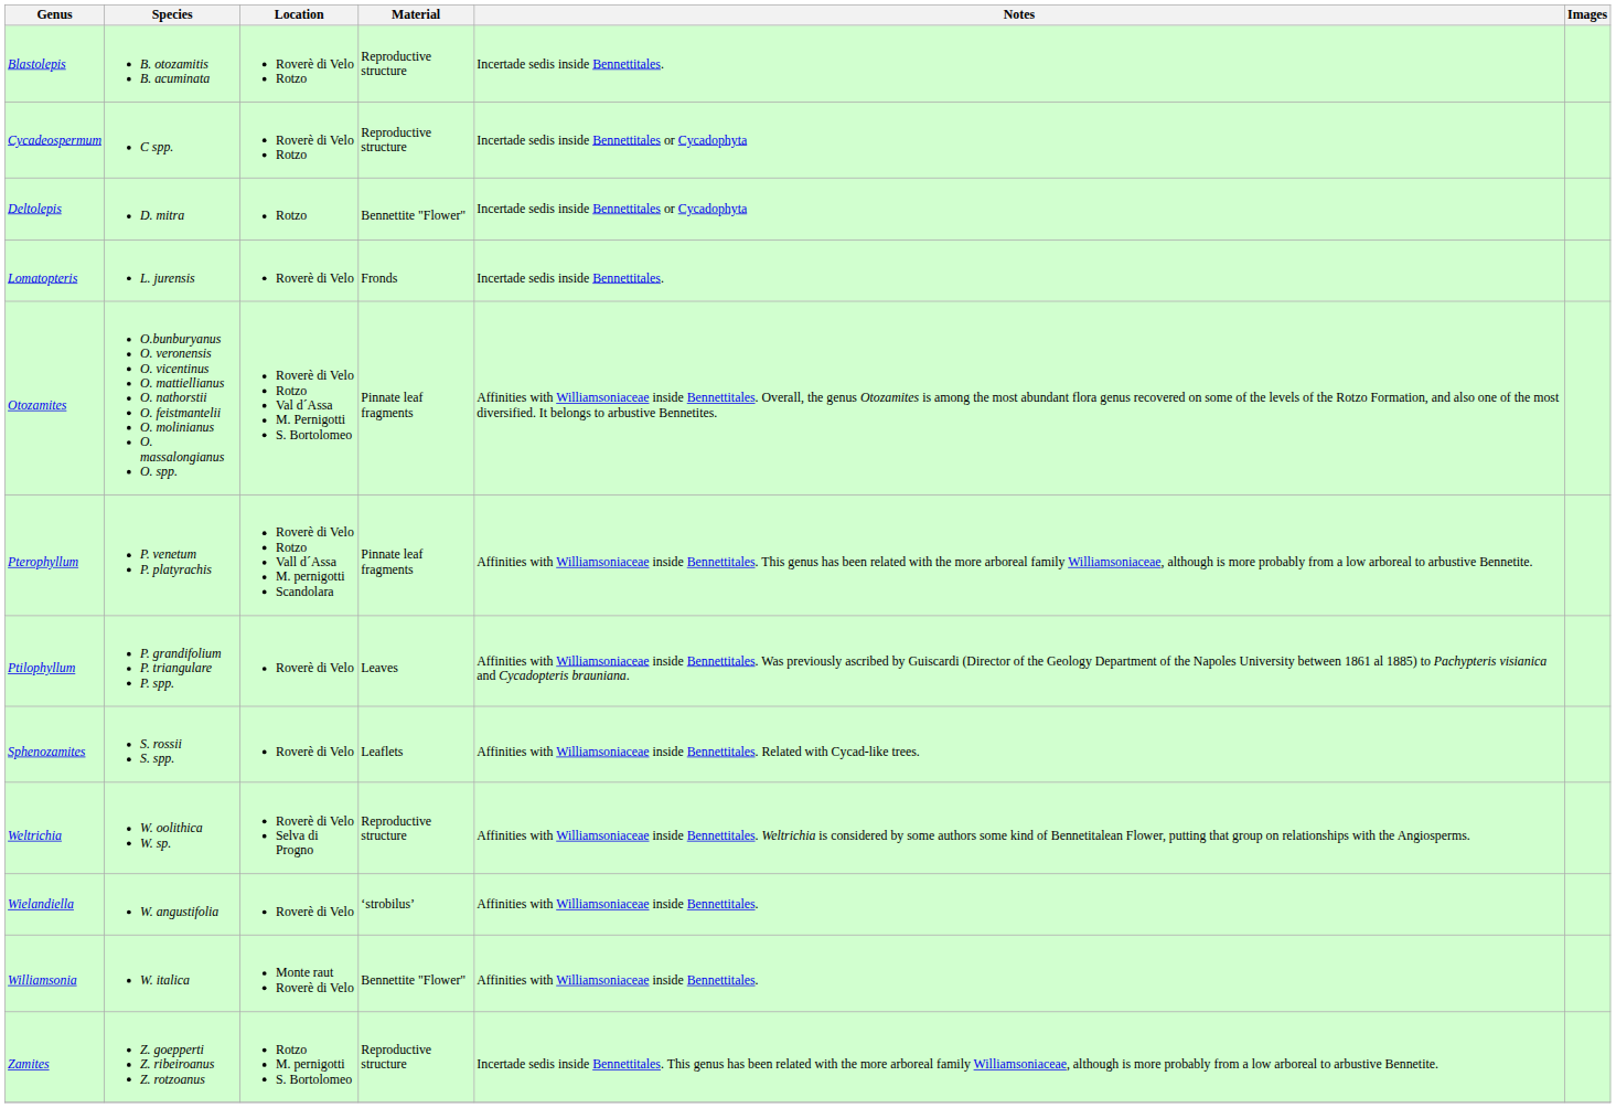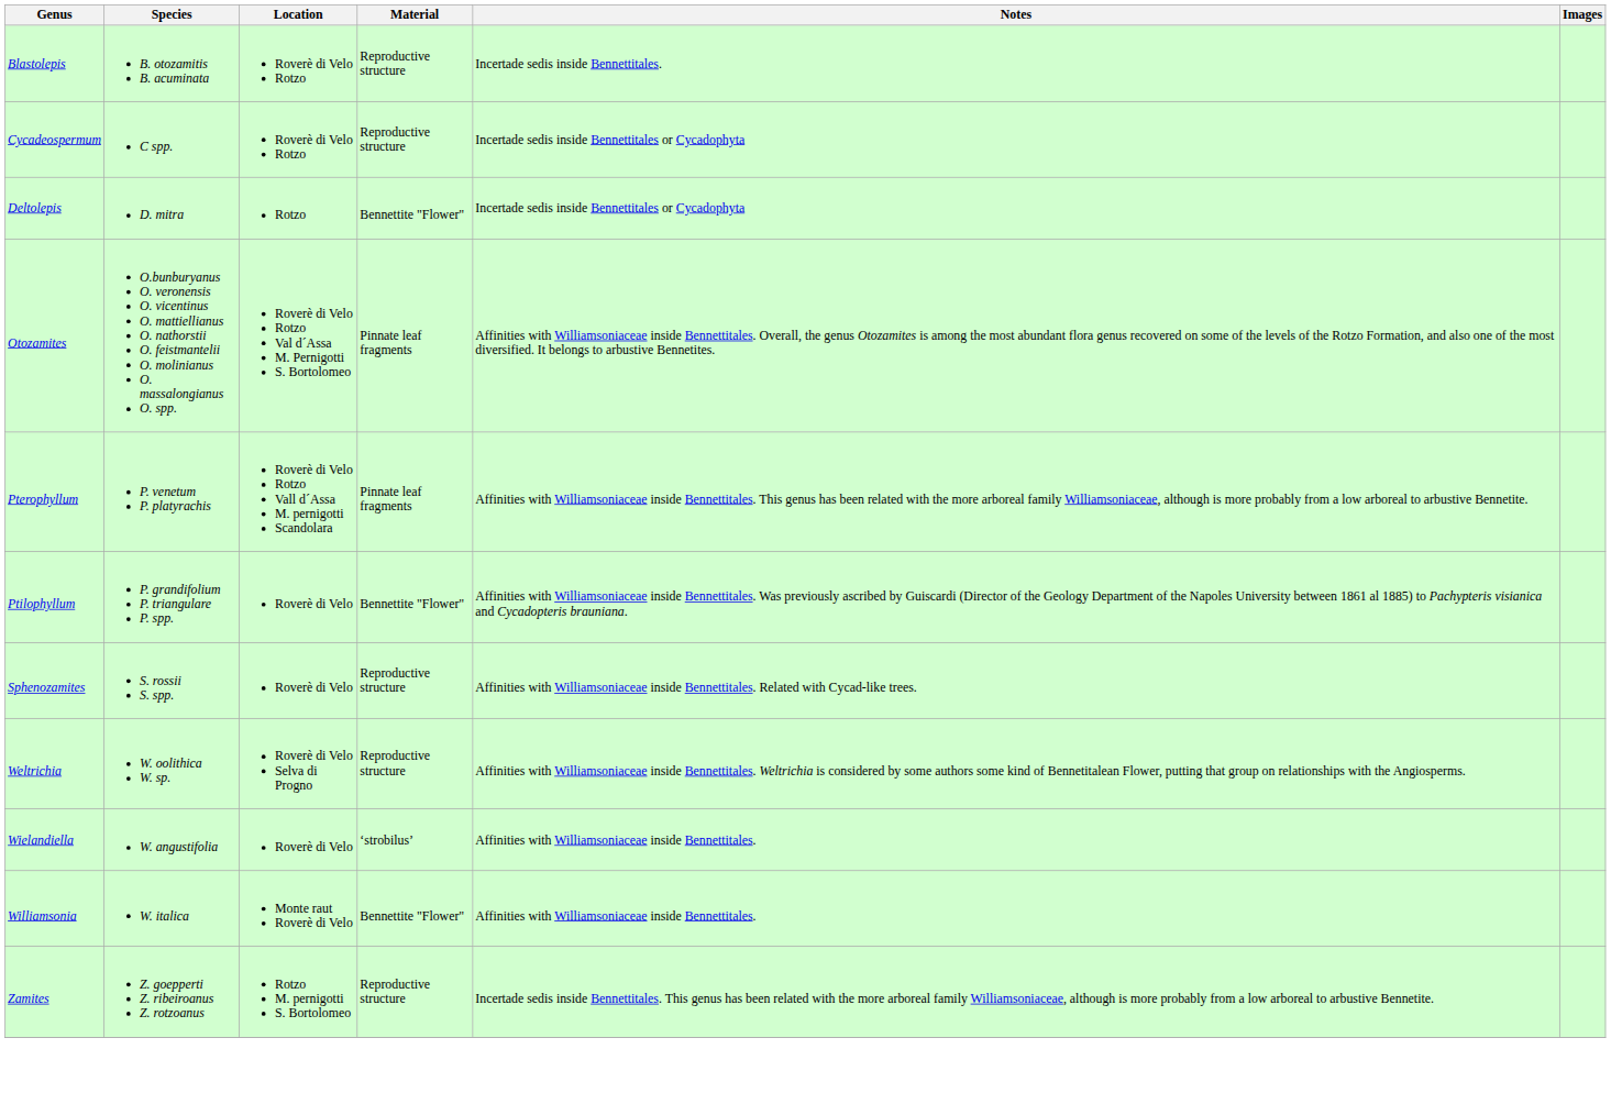- row: Lomatopteris | L. jurensis | Roverè di Velo | Fronds | Incertade sedis inside Bennettitales.
Ptilophyllum | Material: Leaves -> Bennettite "Flower"
Sphenozamites | Material: Leaflets -> Reproductive structure
